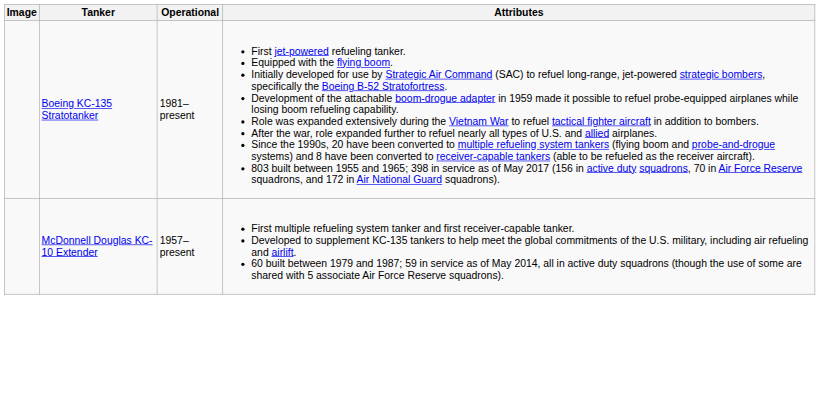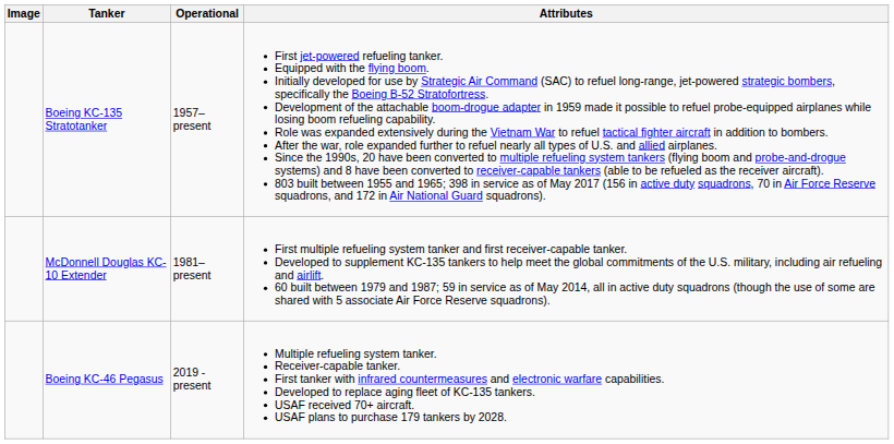Boeing KC-135 Stratotanker | Operational: 1981–present -> 1957–present
McDonnell Douglas KC-10 Extender | Operational: 1957–present -> 1981–present
+ row: Boeing KC-46 Pegasus | 2019 - present | Multiple refueling system tanker. Receiver-capable tanker. First tanker with infrared countermeasures and electronic warfare capabilities. Developed to replace aging fleet of KC-135 tankers. USAF received 70+ aircraft. USAF plans to purchase 179 tankers by 2028.
